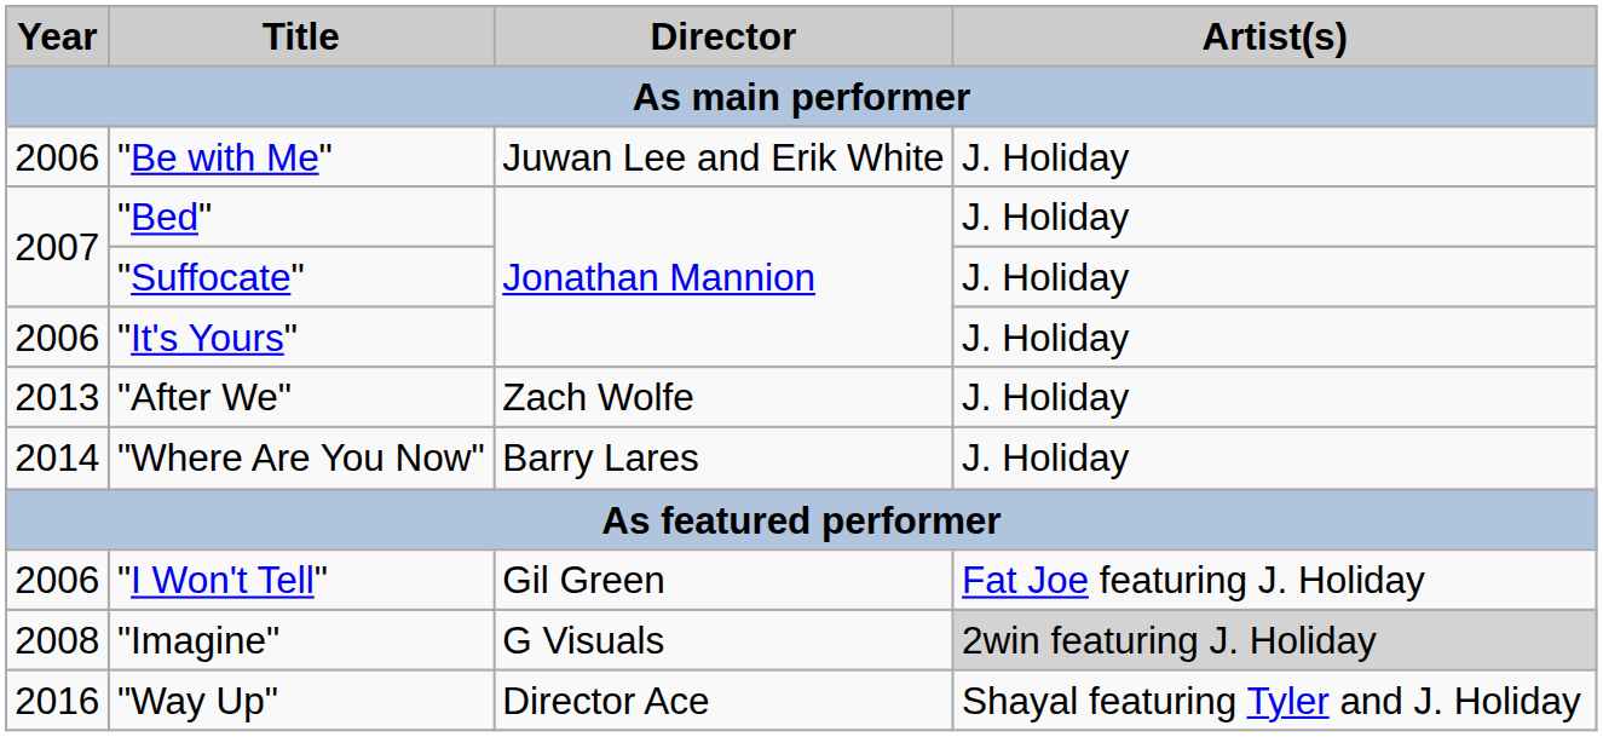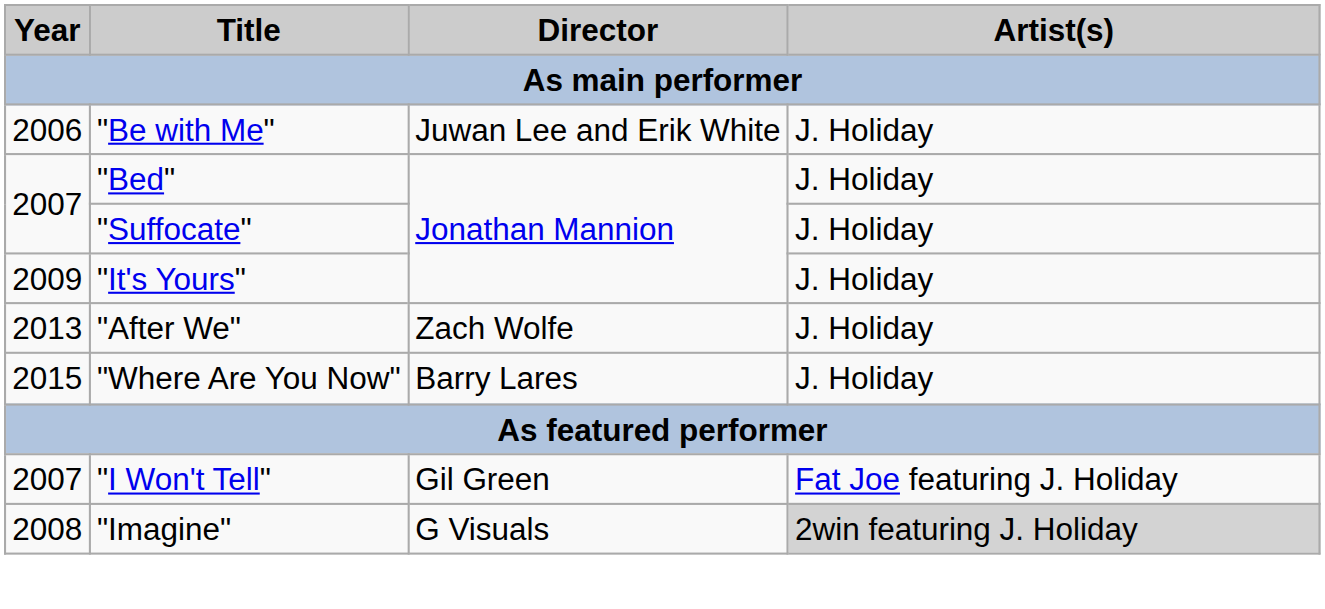"It's Yours" | Year: 2006 -> 2009
"Where Are You Now" | Year: 2014 -> 2015
"I Won't Tell" | Year: 2006 -> 2007
- row: 2016 | "Way Up" | Director Ace | Shayal featuring Tyler and J. Holiday
